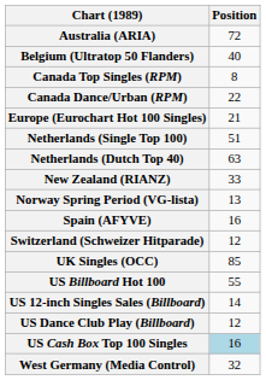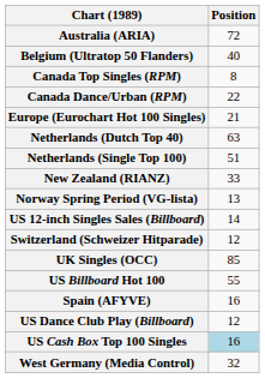rows swapped: Netherlands (Dutch Top 40) <-> Netherlands (Single Top 100)
rows swapped: Spain (AFYVE) <-> US 12-inch Singles Sales (Billboard)
